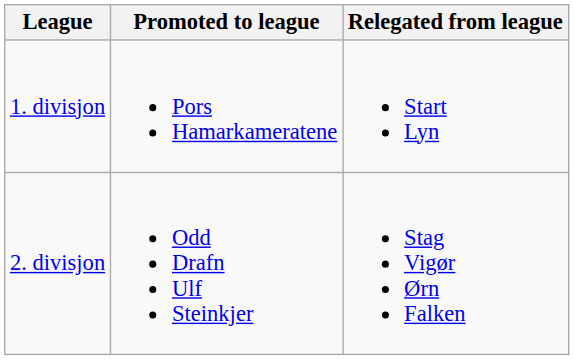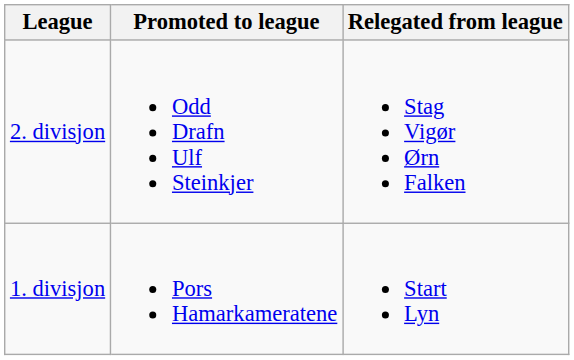rows swapped: 1. divisjon <-> 2. divisjon
